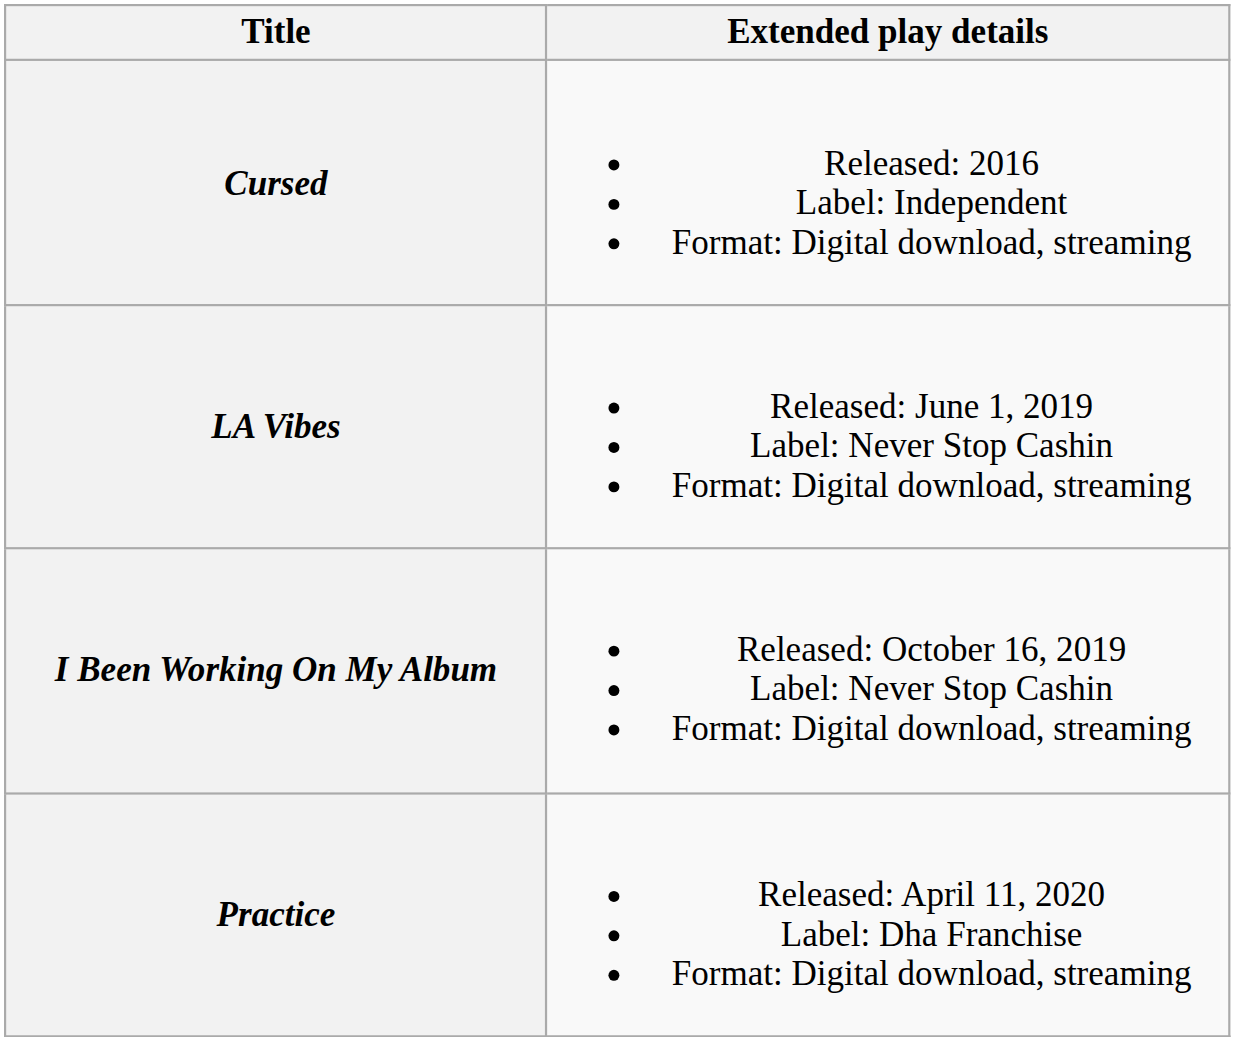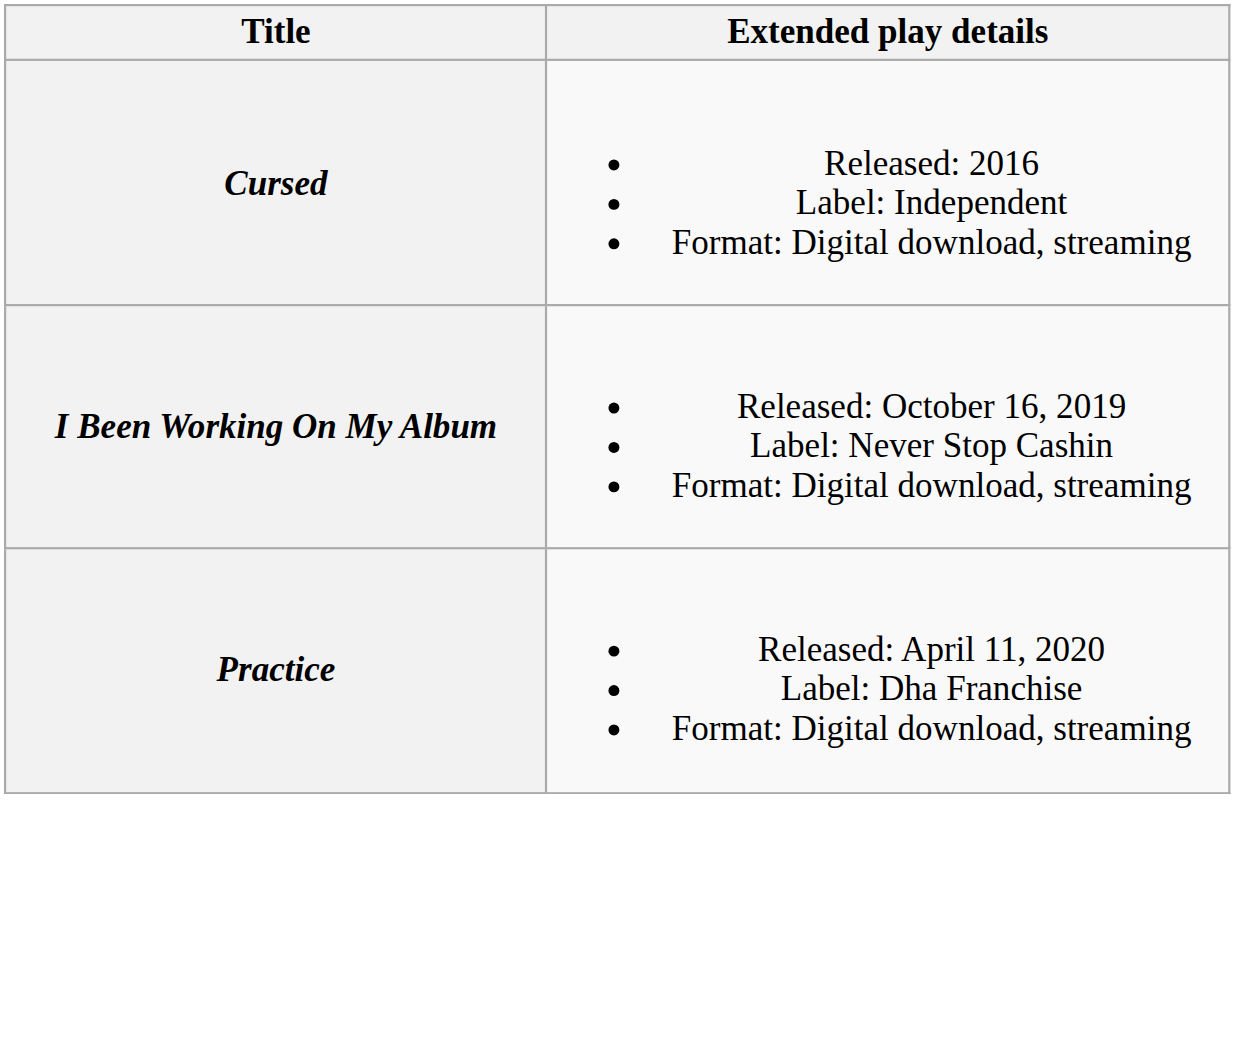- row: LA Vibes | Released: June 1, 2019 Label: Never Stop Cashin Format: Digital download, streaming
